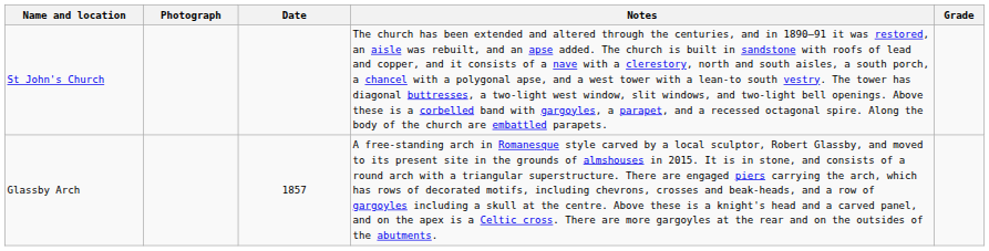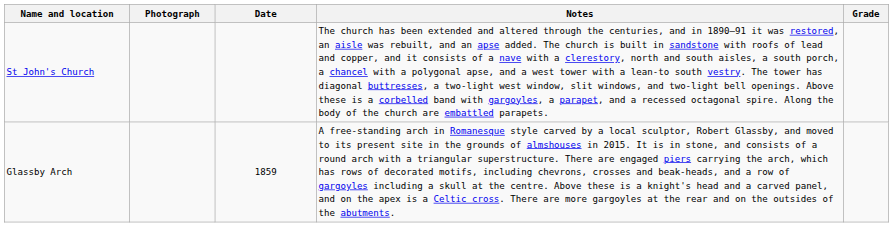Glassby Arch | Date: 1857 -> 1859
